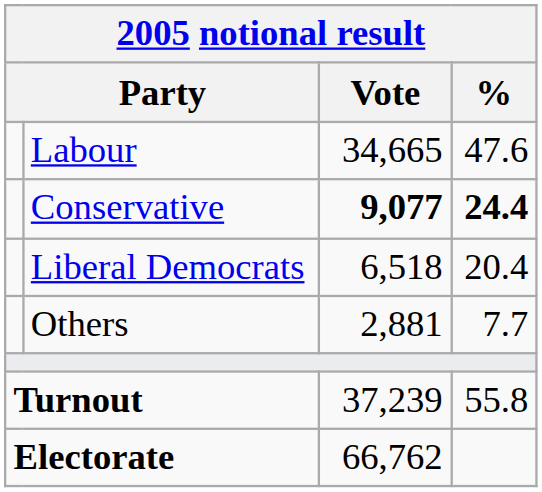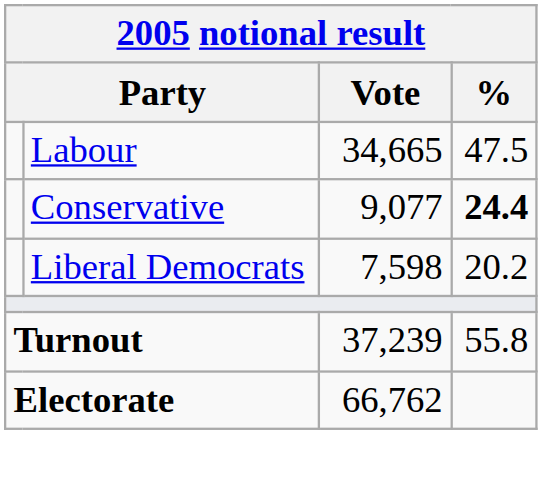Labour | %: 47.6 -> 47.5
Conservative | Vote: bold -> normal
Liberal Democrats | Vote: 6,518 -> 7,598
Liberal Democrats | %: 20.4 -> 20.2
- row: Others | 2,881 | 7.7
